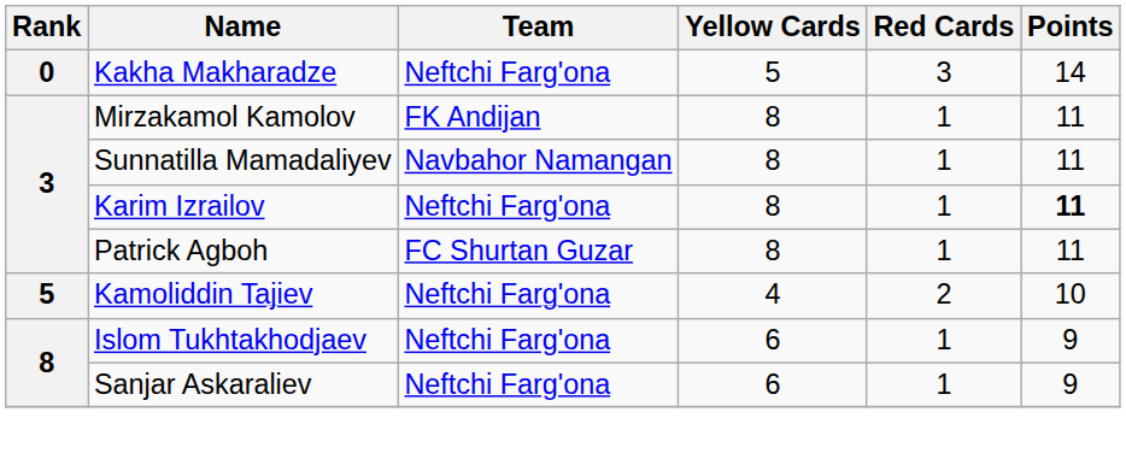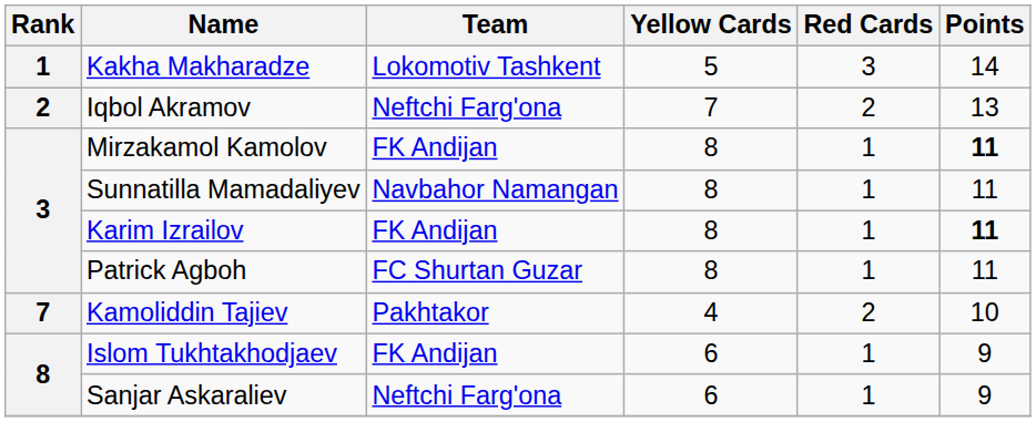Kakha Makharadze | Rank: 0 -> 1
Kakha Makharadze | Team: Neftchi Farg'ona -> Lokomotiv Tashkent
+ row: 2 | Iqbol Akramov | Neftchi Farg'ona | 7 | 2 | 13
Mirzakamol Kamolov | Points: normal -> bold
Karim Izrailov | Team: Neftchi Farg'ona -> FK Andijan
Kamoliddin Tajiev | Rank: 5 -> 7
Kamoliddin Tajiev | Team: Neftchi Farg'ona -> Pakhtakor
Islom Tukhtakhodjaev | Team: Neftchi Farg'ona -> FK Andijan
